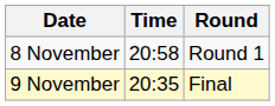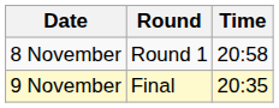columns swapped: Time <-> Round
